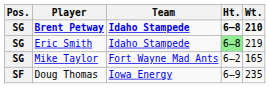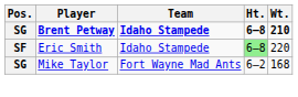Eric Smith | Pos.: SG -> SF
Eric Smith | Wt.: 219 -> 220
Mike Taylor | Wt.: 165 -> 168
- row: SF | Doug Thomas | Iowa Energy | 6–9 | 235
